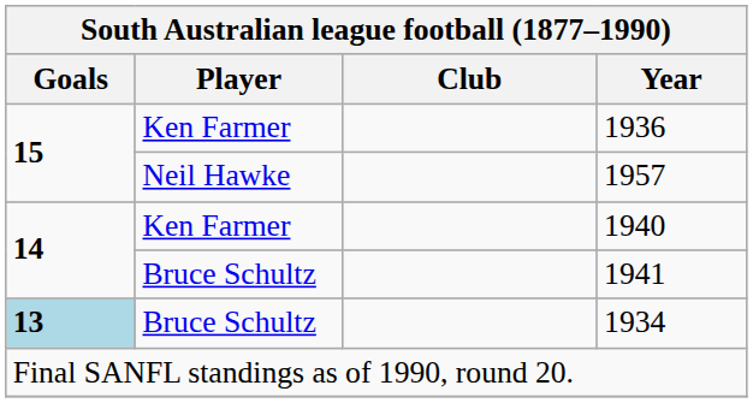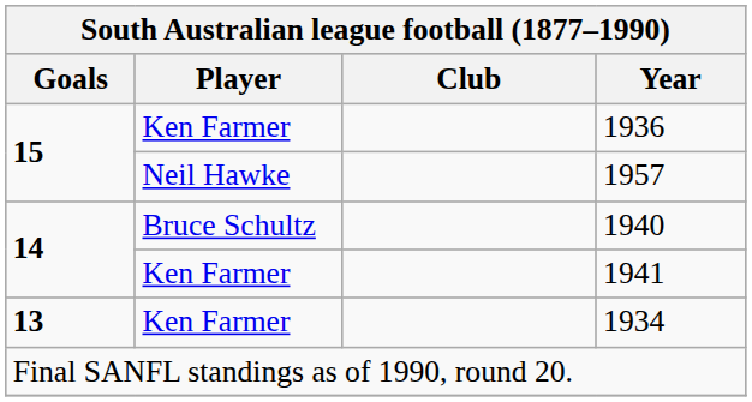1940 | Player: Ken Farmer -> Bruce Schultz
1941 | Player: Bruce Schultz -> Ken Farmer
1934 | Goals: lightblue background -> no background
1934 | Player: Bruce Schultz -> Ken Farmer
